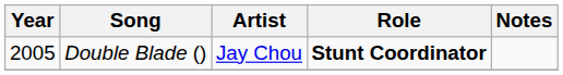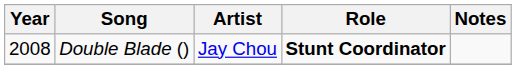Double Blade () | Year: 2005 -> 2008
